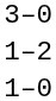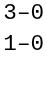- row: 1–2
